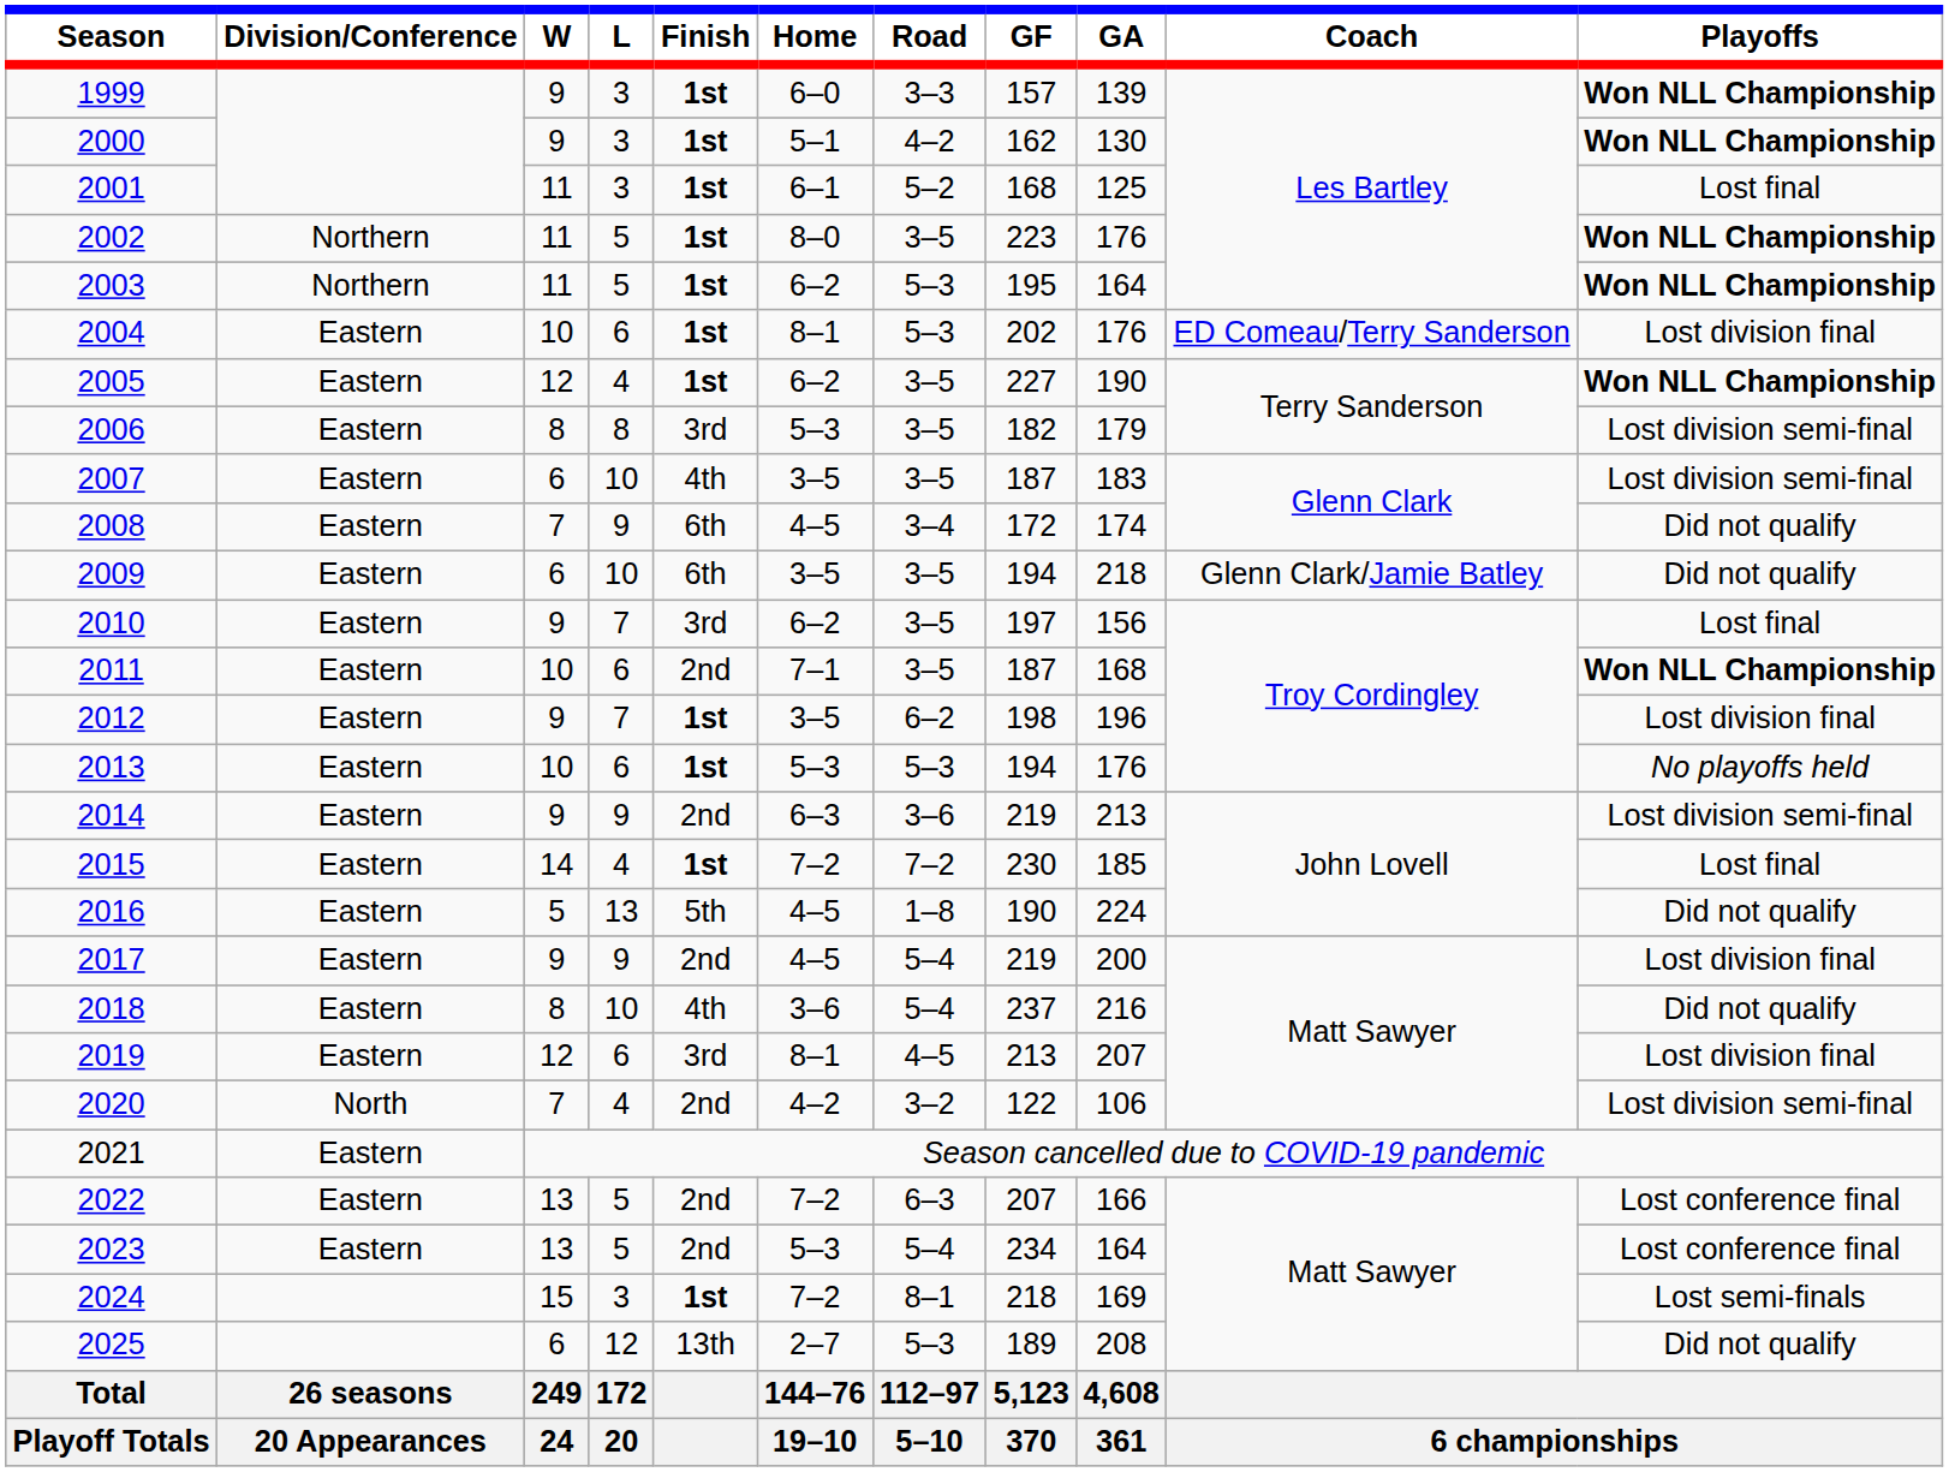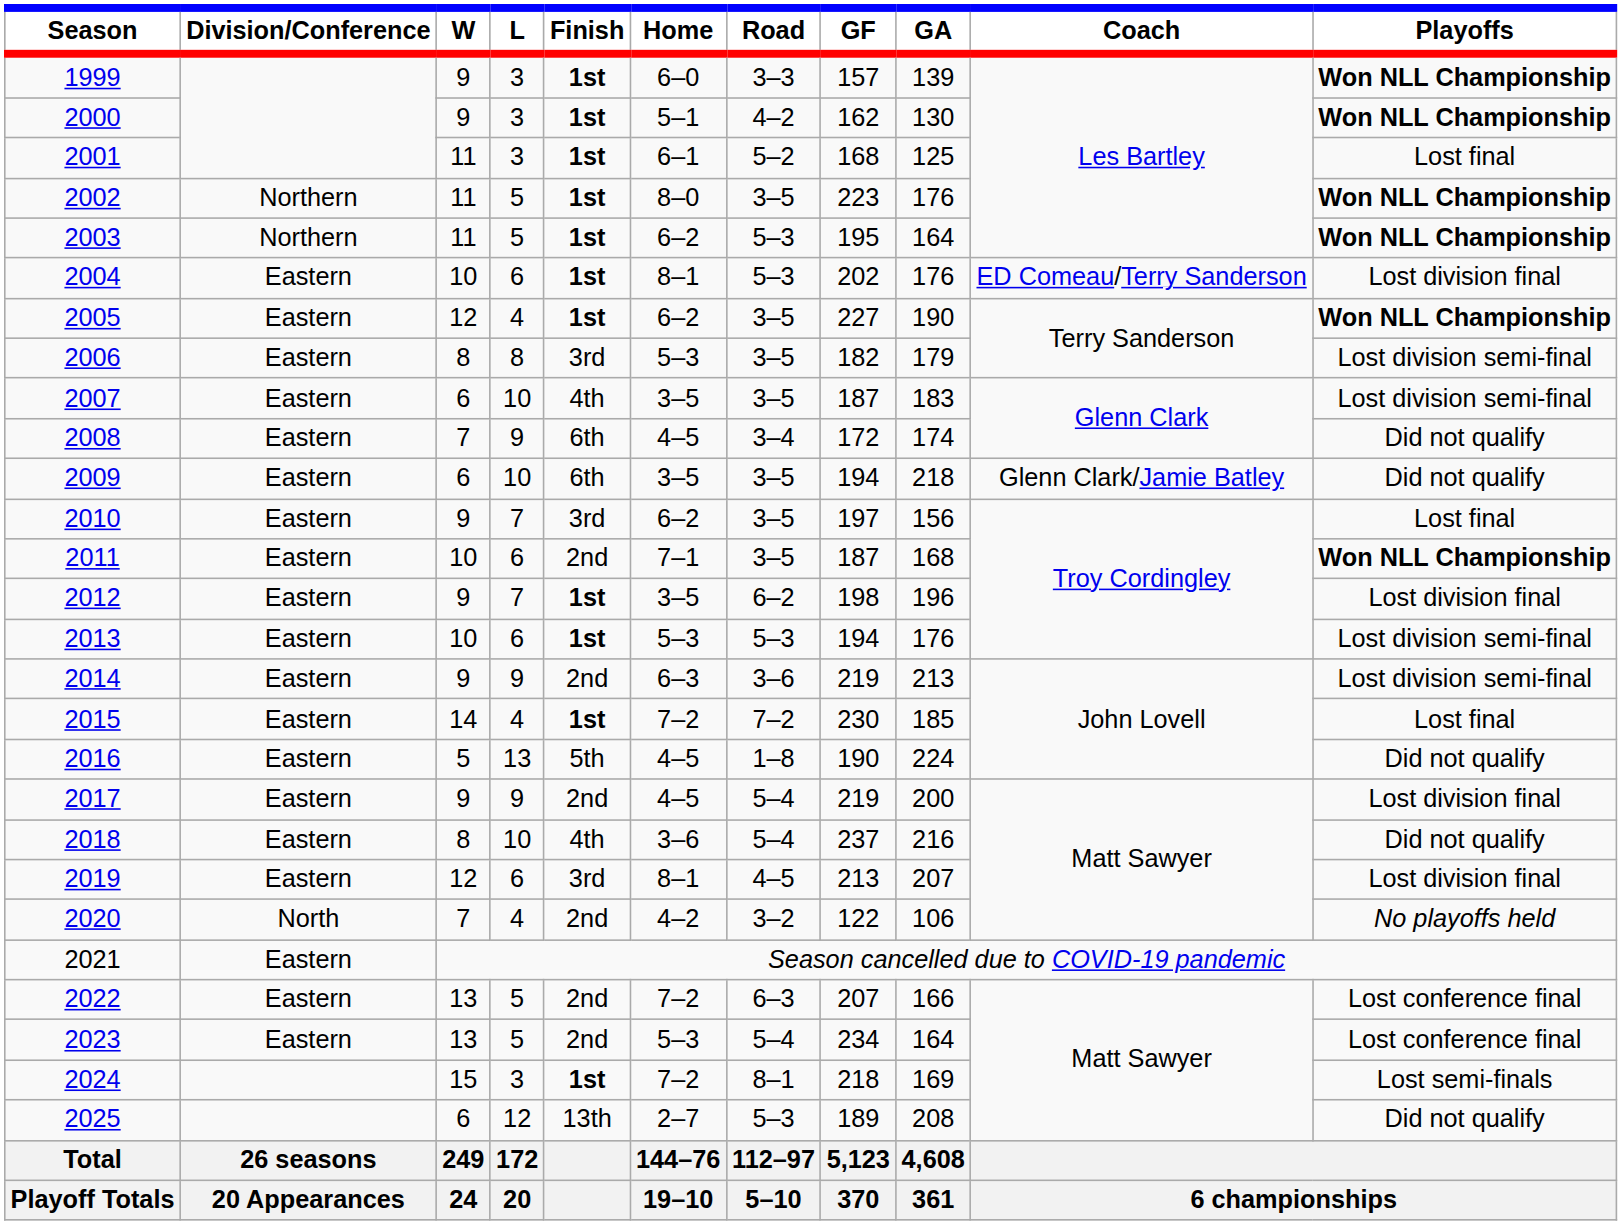2013 | Playoffs: No playoffs held -> Lost division semi-final
2020 | Playoffs: Lost division semi-final -> No playoffs held
